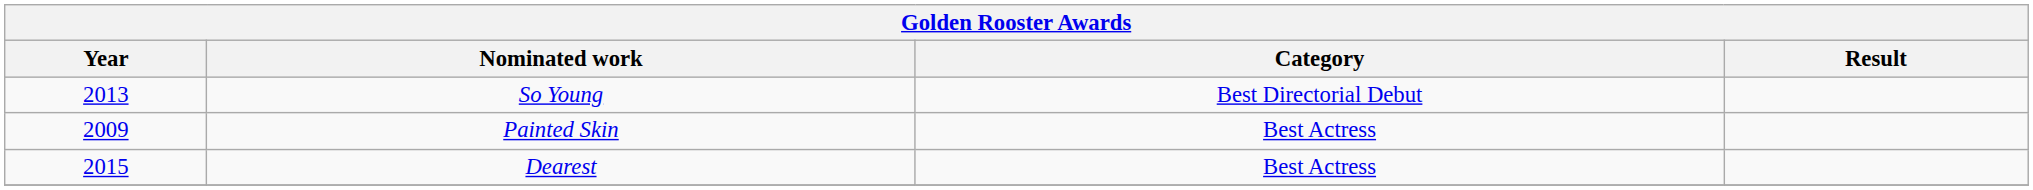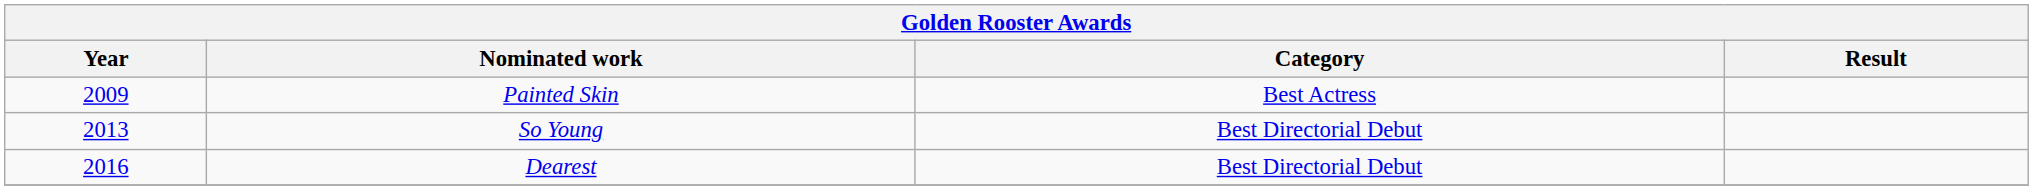rows swapped: Painted Skin <-> So Young
Dearest | Year: 2015 -> 2016
Dearest | Category: Best Actress -> Best Directorial Debut
